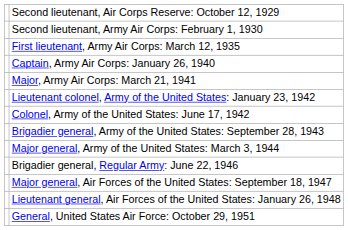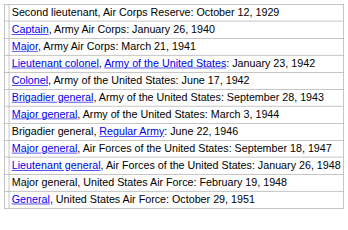- row: Second lieutenant, Army Air Corps: February 1, 1930
- row: First lieutenant, Army Air Corps: March 12, 1935
+ row: Major general, United States Air Force: February 19, 1948
